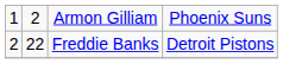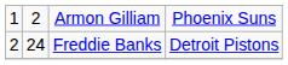Freddie Banks | column 2: 22 -> 24
